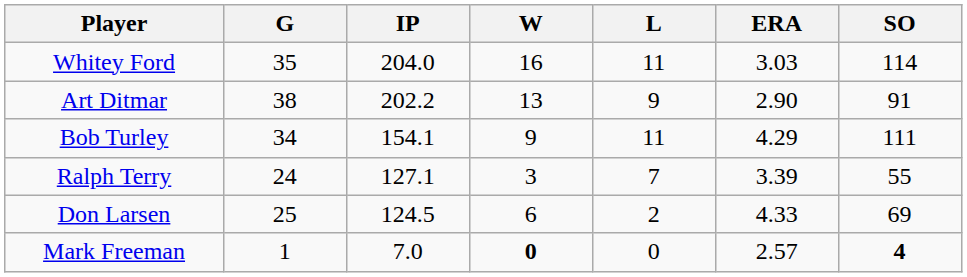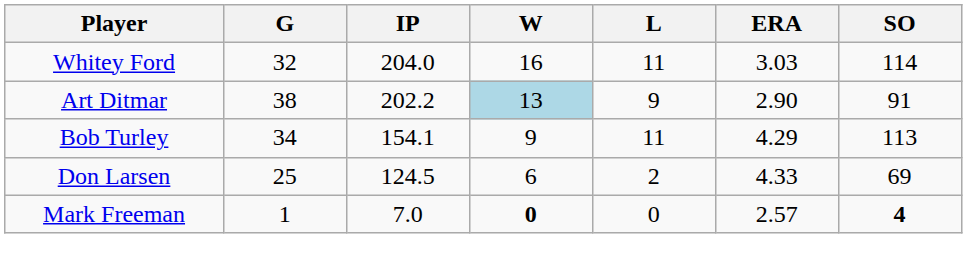Whitey Ford | G: 35 -> 32
Art Ditmar | W: no background -> lightblue background
Bob Turley | SO: 111 -> 113
- row: Ralph Terry | 24 | 127.1 | 3 | 7 | 3.39 | 55
